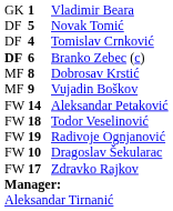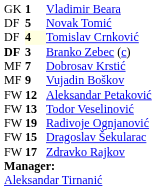Tomislav Crnković | column 2: no background -> lightyellow background
Branko Zebec (c) | column 2: 6 -> 3
Dobrosav Krstić | column 2: 8 -> 7
Aleksandar Petaković | column 2: 14 -> 12
Todor Veselinović | column 2: 18 -> 13
Dragoslav Šekularac | column 2: 10 -> 15
